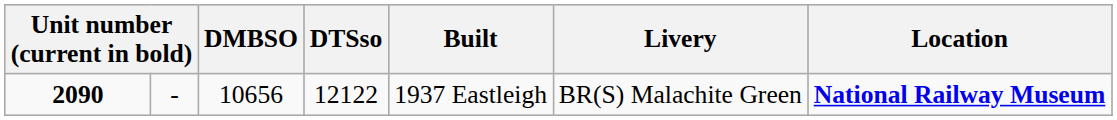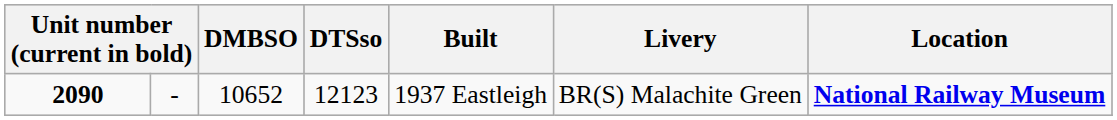2090 | DMBSO: 10656 -> 10652
2090 | DTSso: 12122 -> 12123
